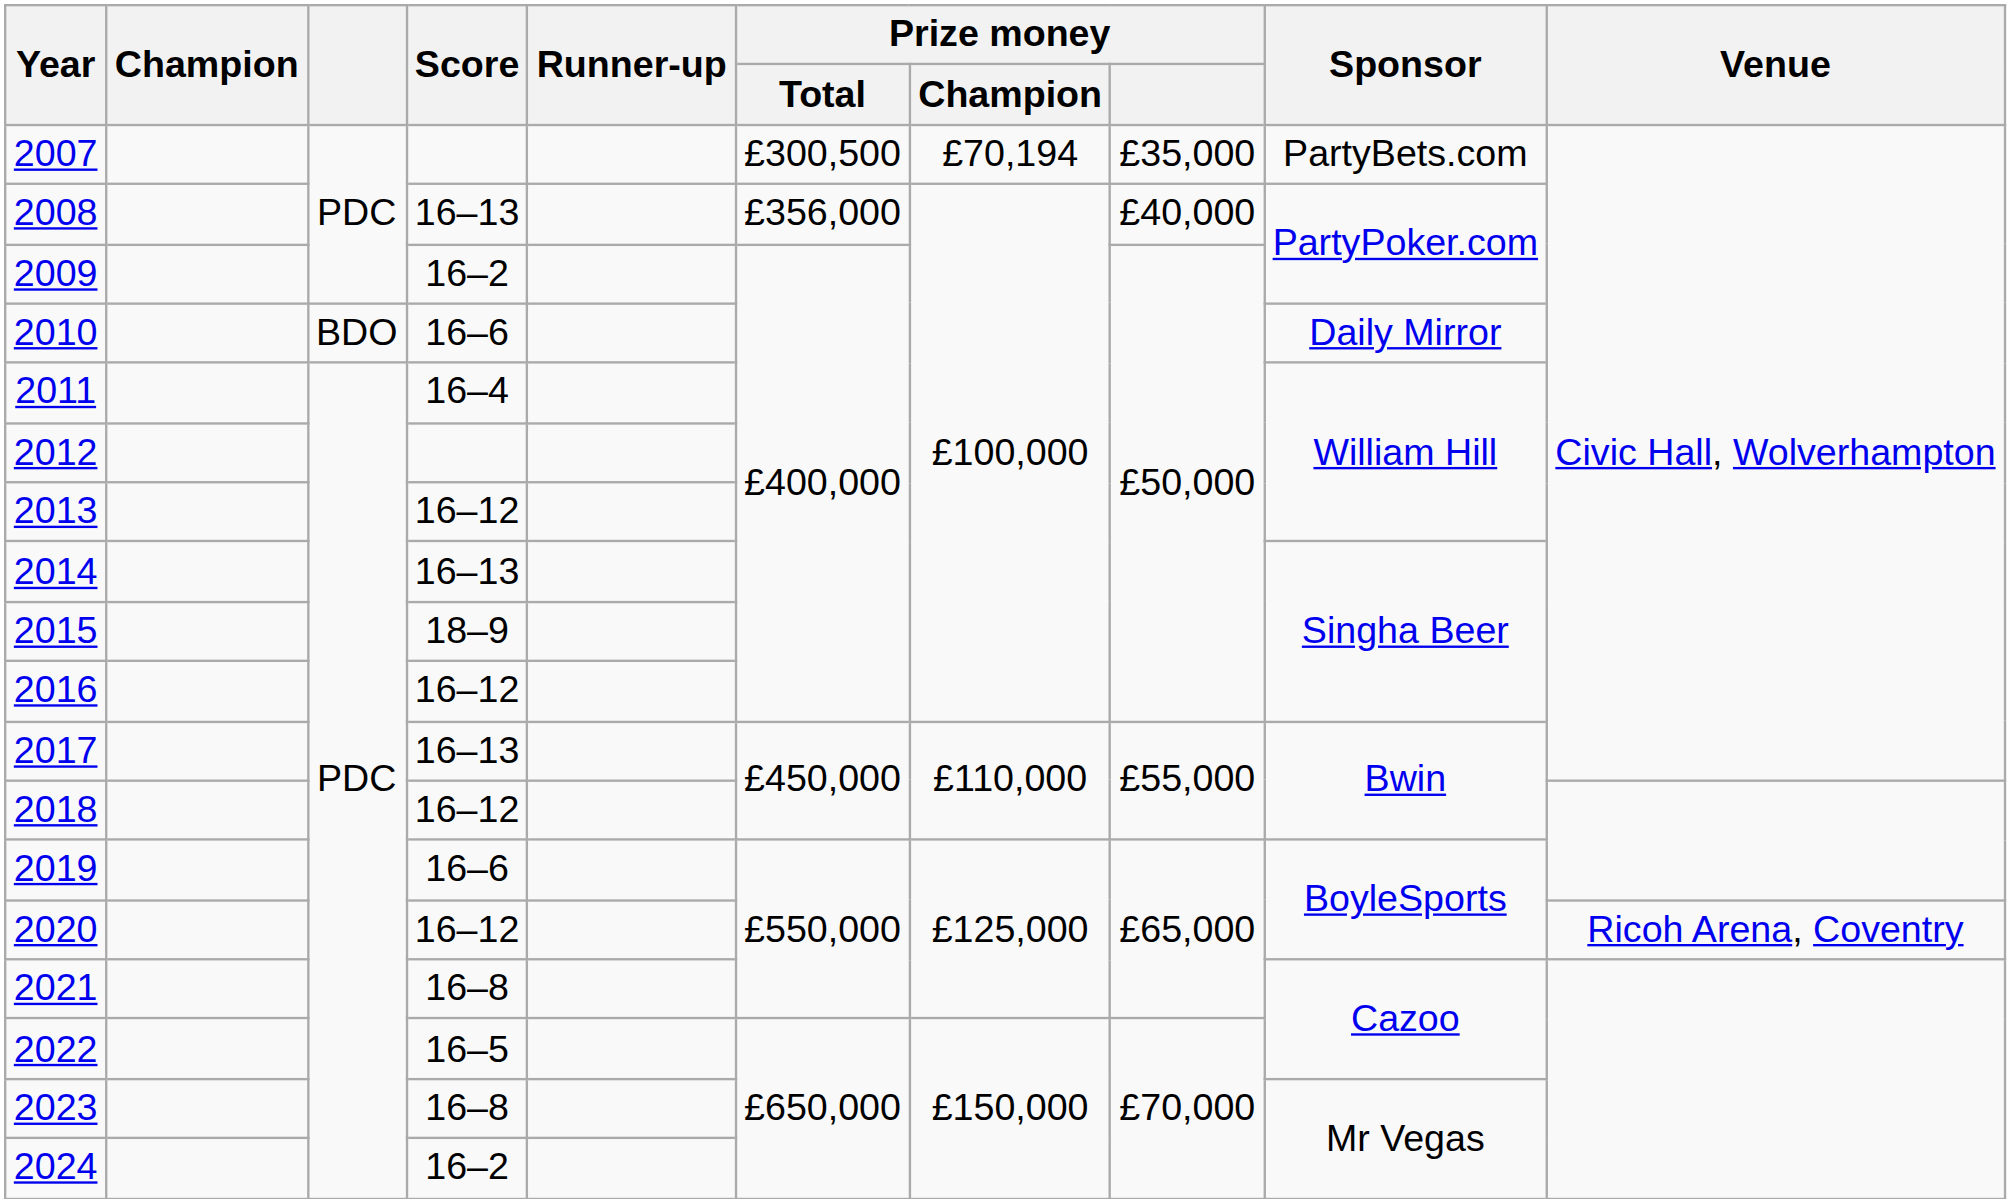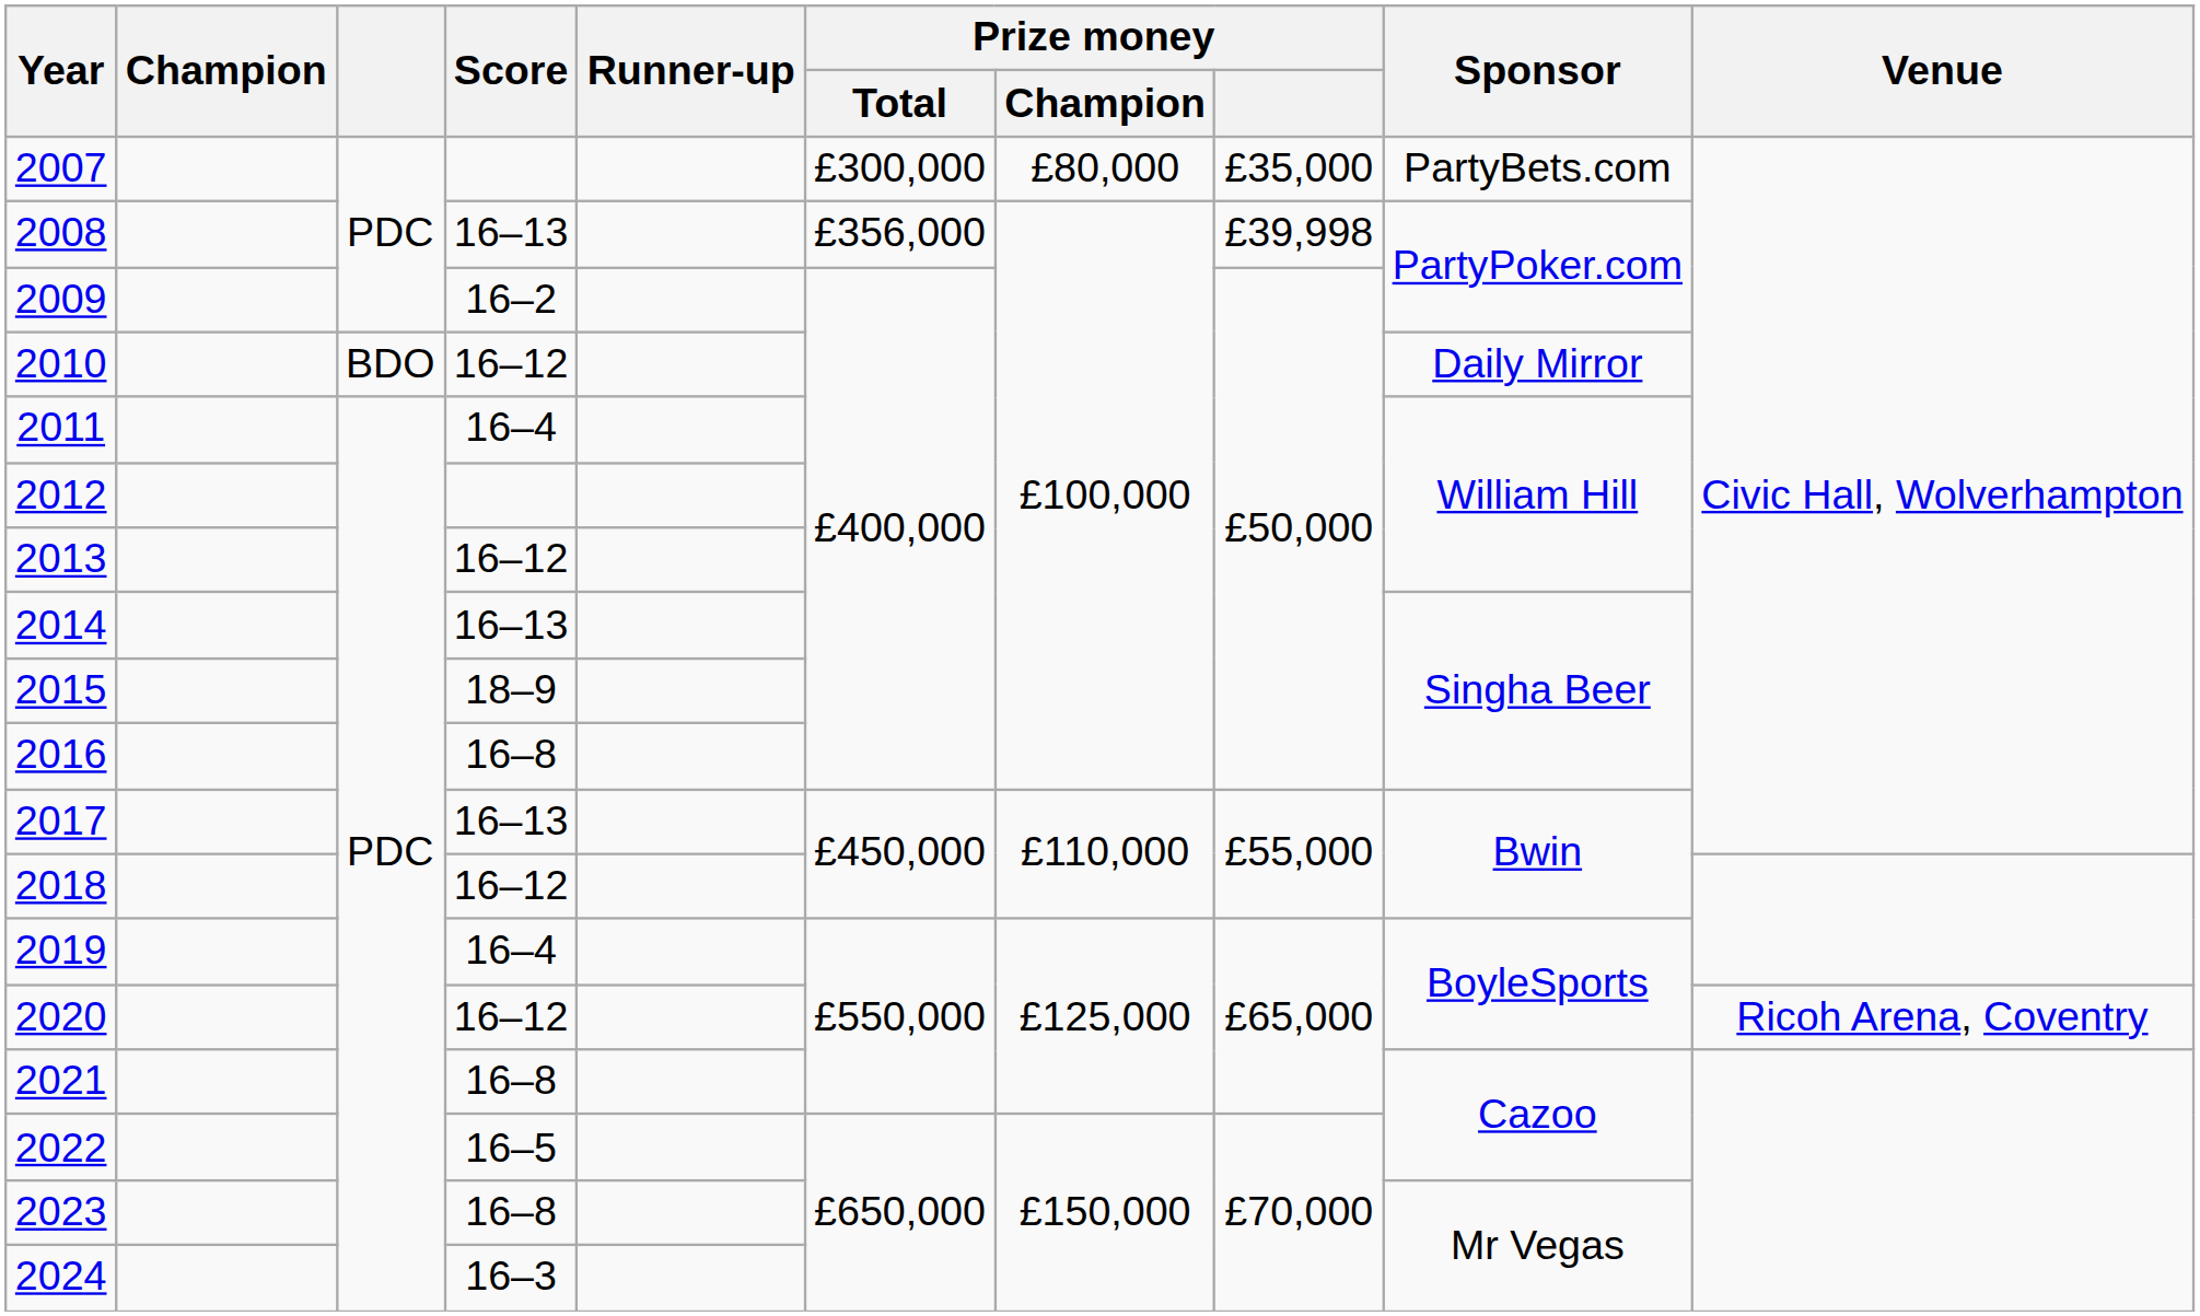2007 | Prize money / Total: £300,500 -> £300,000
2007 | Prize money / Champion: £70,194 -> £80,000
2008 | Prize money: £40,000 -> £39,998
2010 | Score: 16–6 -> 16–12
2016 | Score: 16–12 -> 16–8
2019 | Score: 16–6 -> 16–4
2024 | Score: 16–2 -> 16–3
